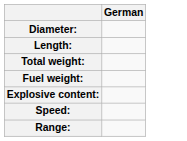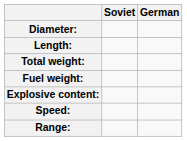+ column: Soviet
